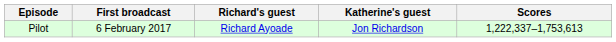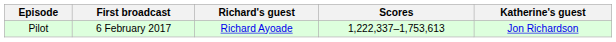columns swapped: Katherine's guest <-> Scores
